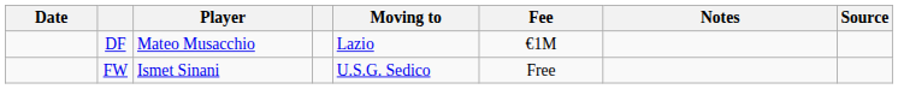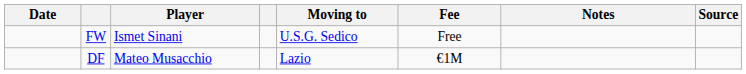rows swapped: DF <-> FW
